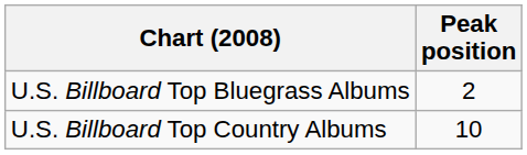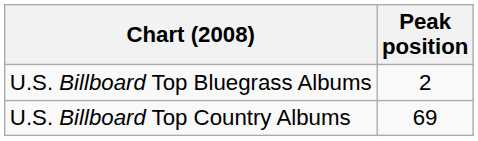U.S. Billboard Top Country Albums | Peak position: 10 -> 69
